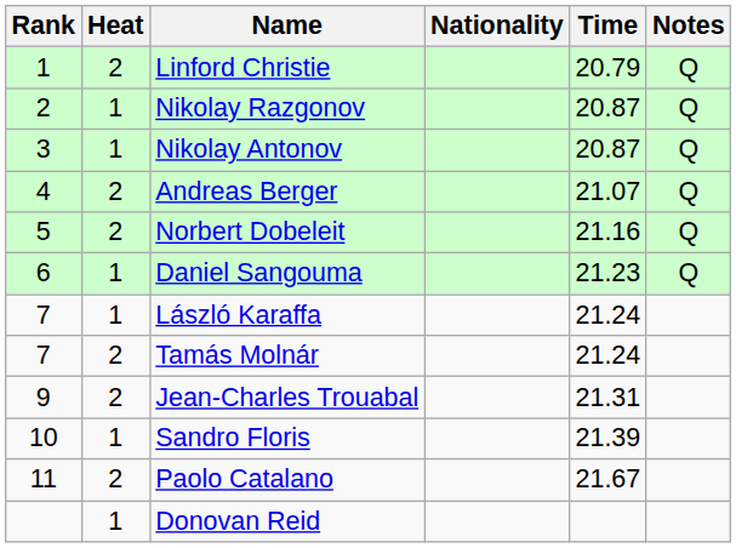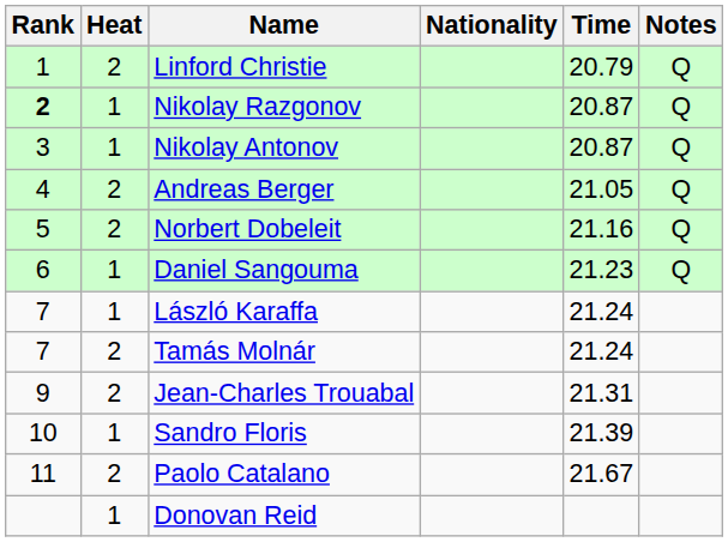Nikolay Razgonov | Rank: normal -> bold
Andreas Berger | Time: 21.07 -> 21.05
